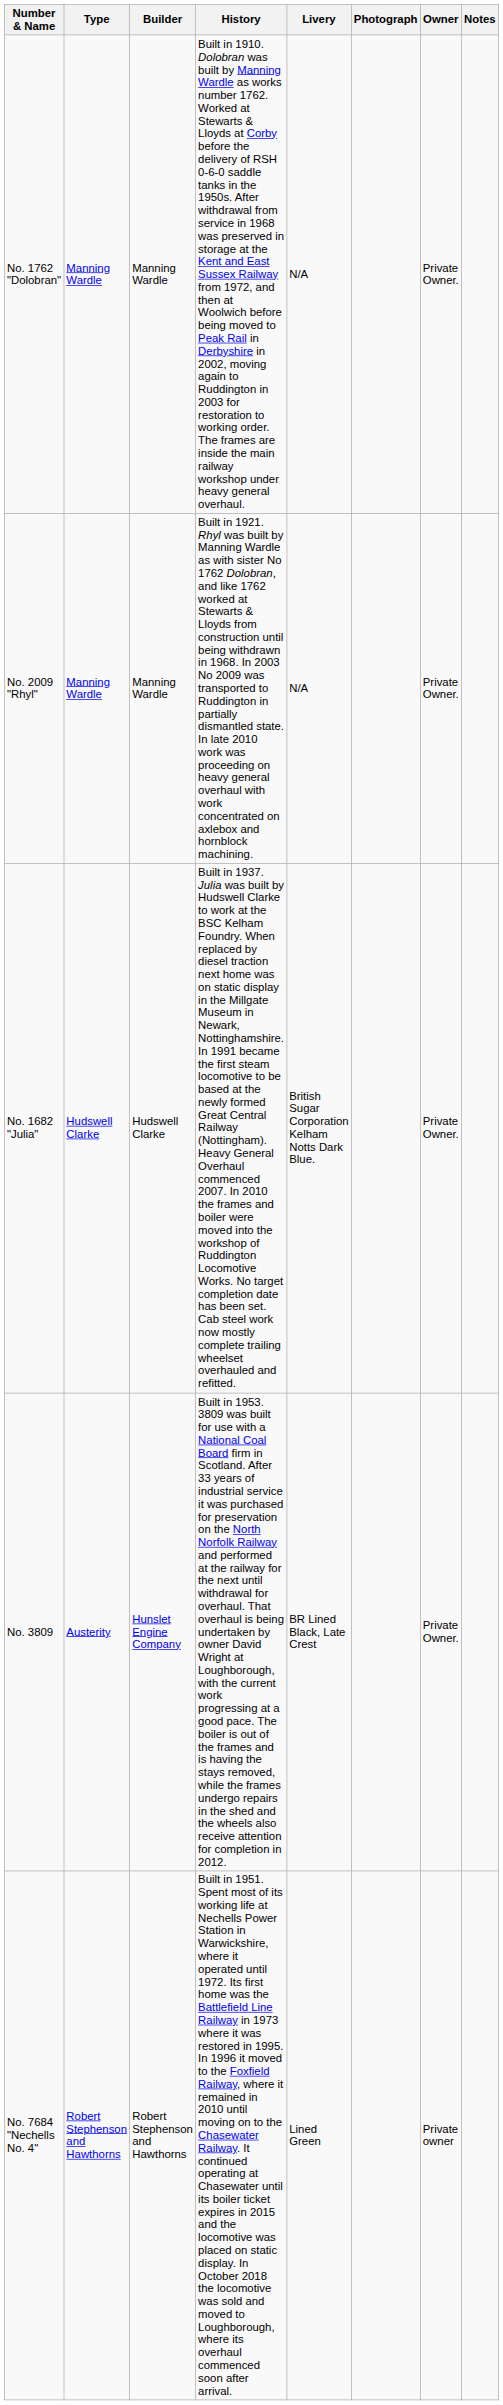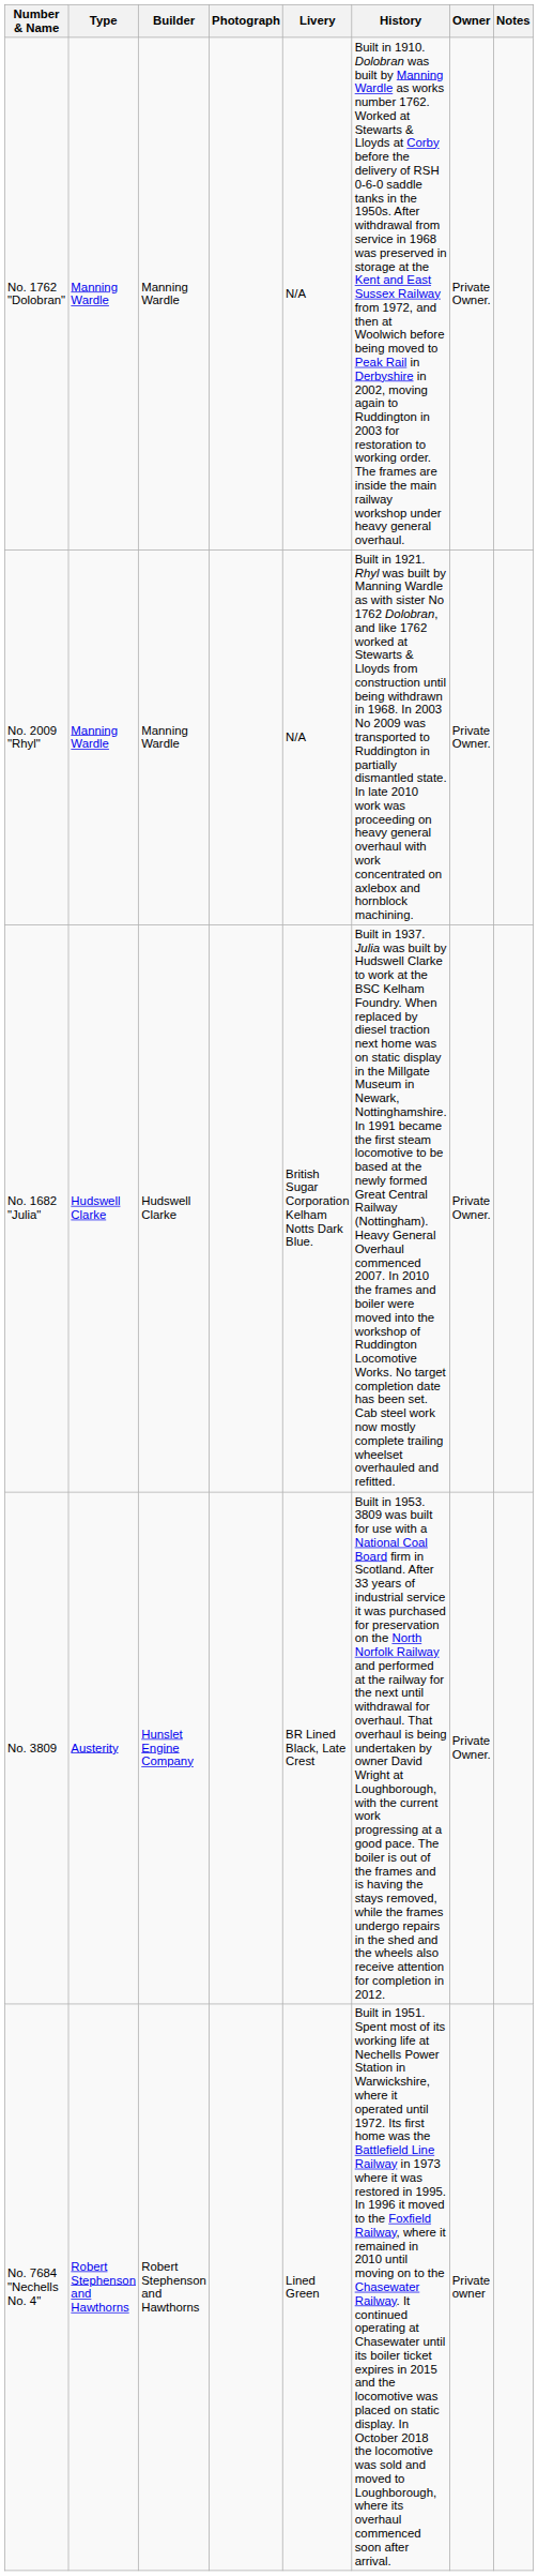columns swapped: Photograph <-> History
